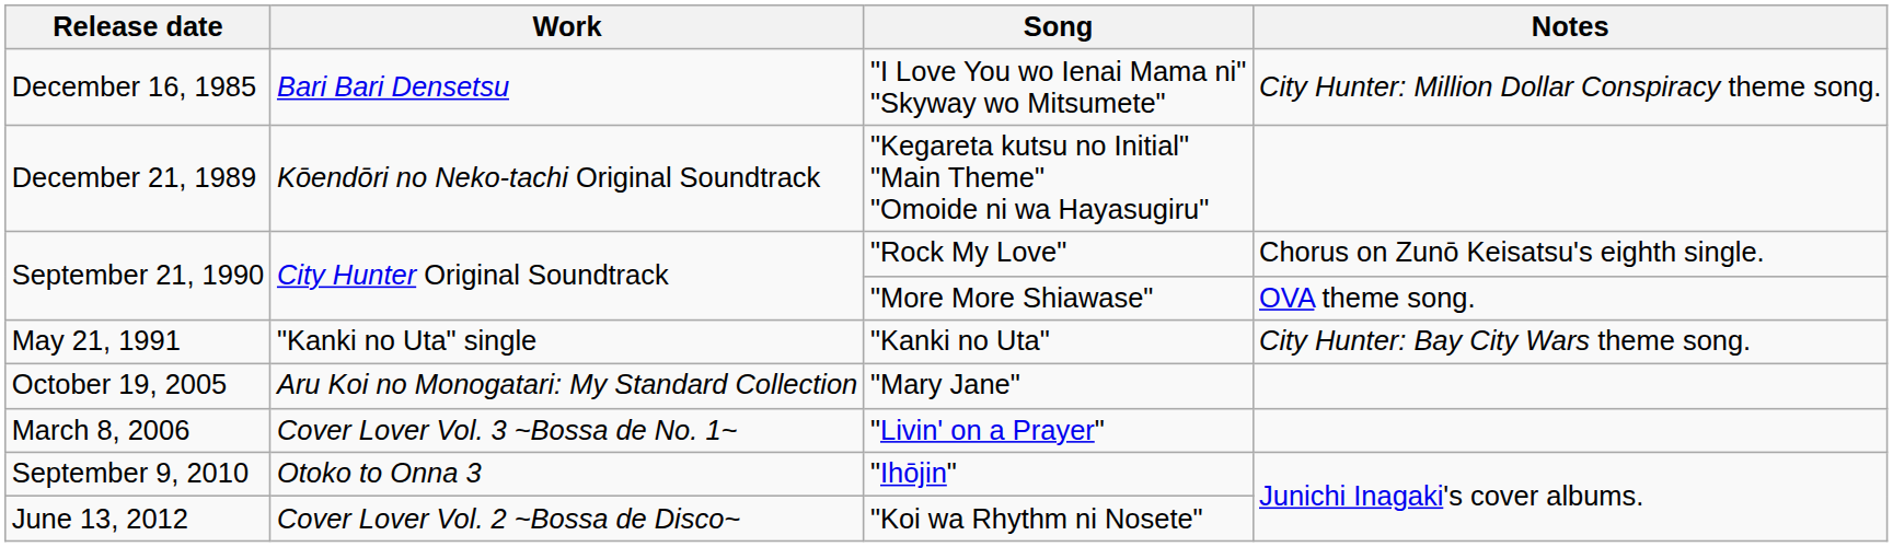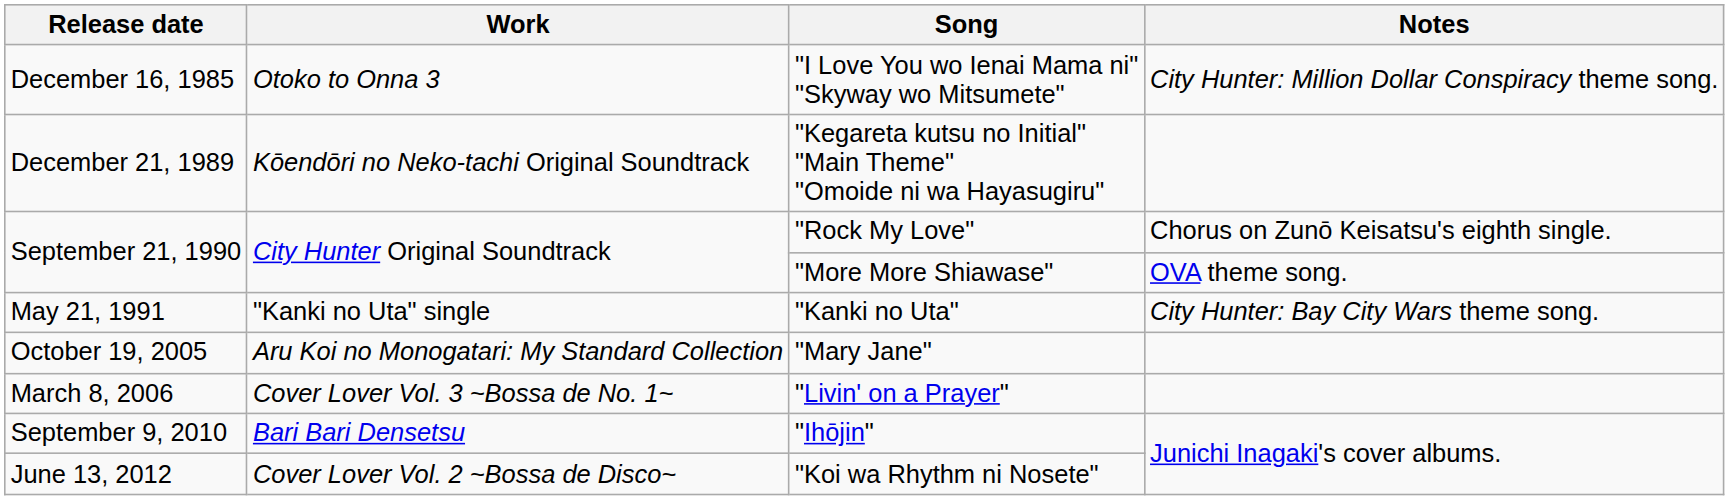"I Love You wo Ienai Mama ni" "Skyway wo Mitsumete" | Work: Bari Bari Densetsu -> Otoko to Onna 3
"Ihōjin" | Work: Otoko to Onna 3 -> Bari Bari Densetsu
